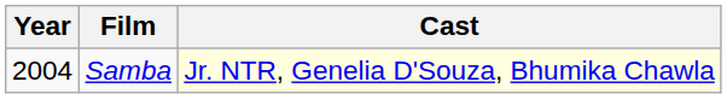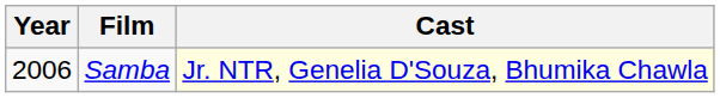Samba | Year: 2004 -> 2006
